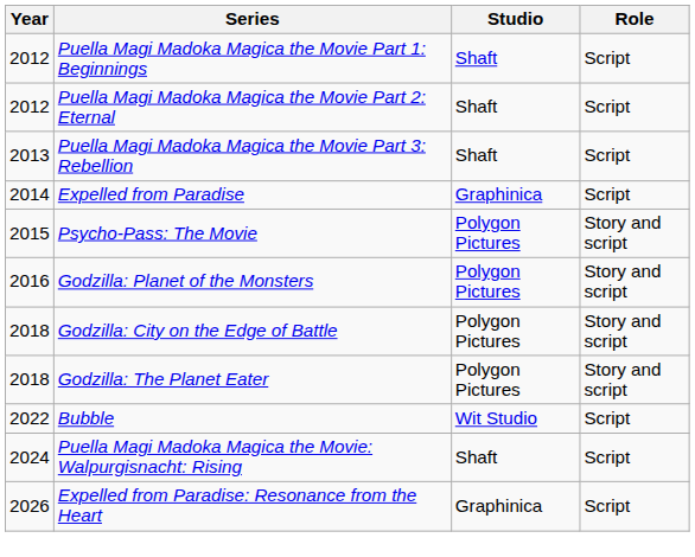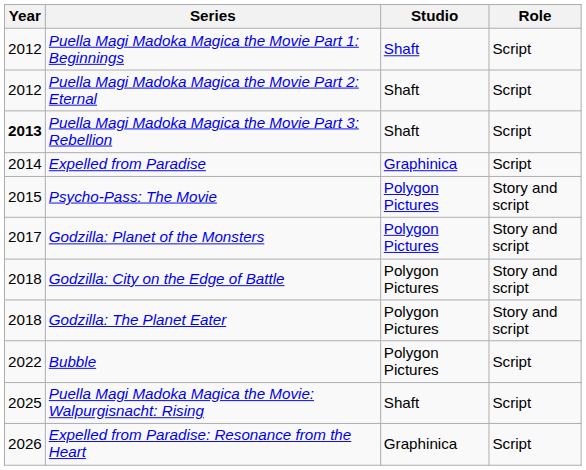Puella Magi Madoka Magica the Movie Part 3: Rebellion | Year: normal -> bold
Godzilla: Planet of the Monsters | Year: 2016 -> 2017
Bubble | Studio: Wit Studio -> Polygon Pictures
Puella Magi Madoka Magica the Movie: Walpurgisnacht: Rising | Year: 2024 -> 2025
